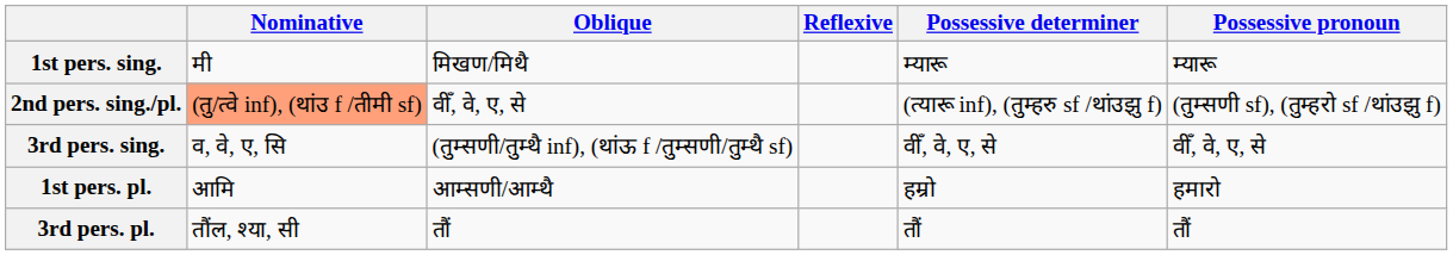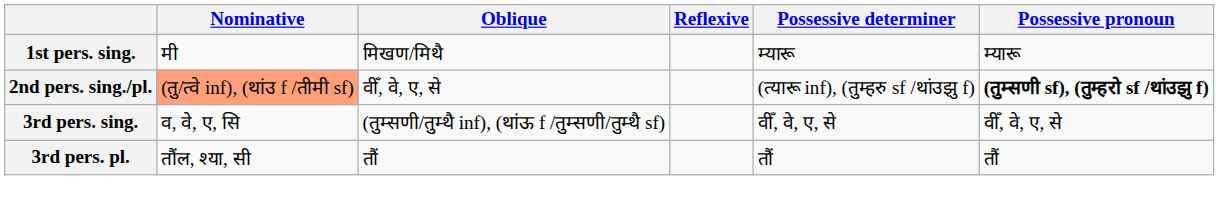2nd pers. sing./pl. | Possessive pronoun: normal -> bold
- row: 1st pers. pl. | आमि | आम्सणी/आम्थै | हम्रो | हमारो
